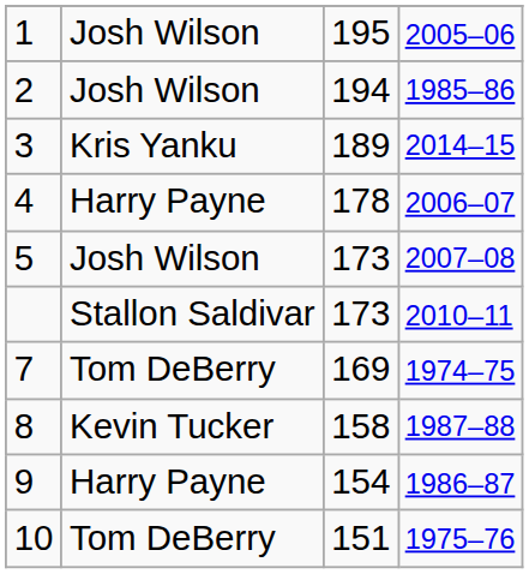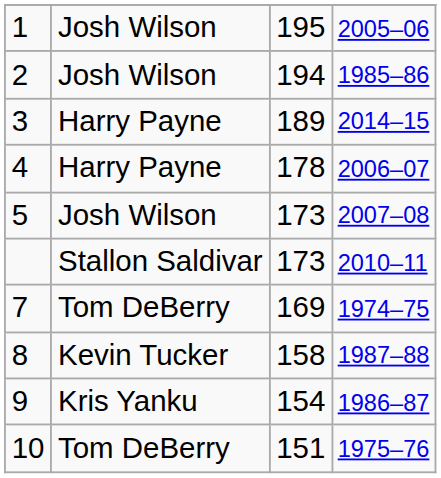3 | column 2: Kris Yanku -> Harry Payne
9 | column 2: Harry Payne -> Kris Yanku
